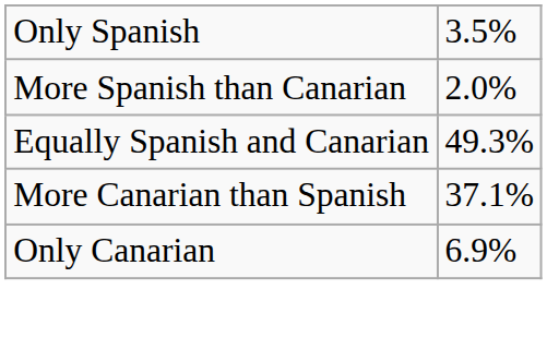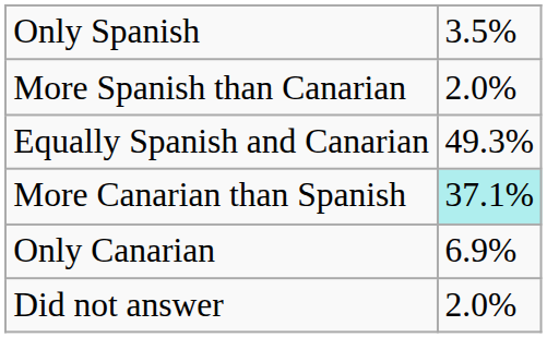More Canarian than Spanish | column 2: no background -> paleturquoise background
+ row: Did not answer | 2.0%
